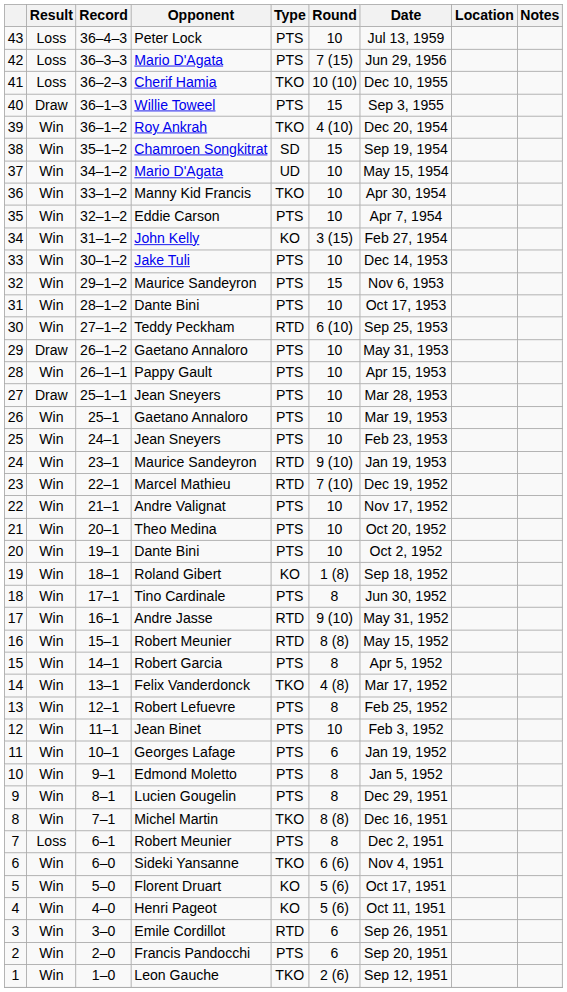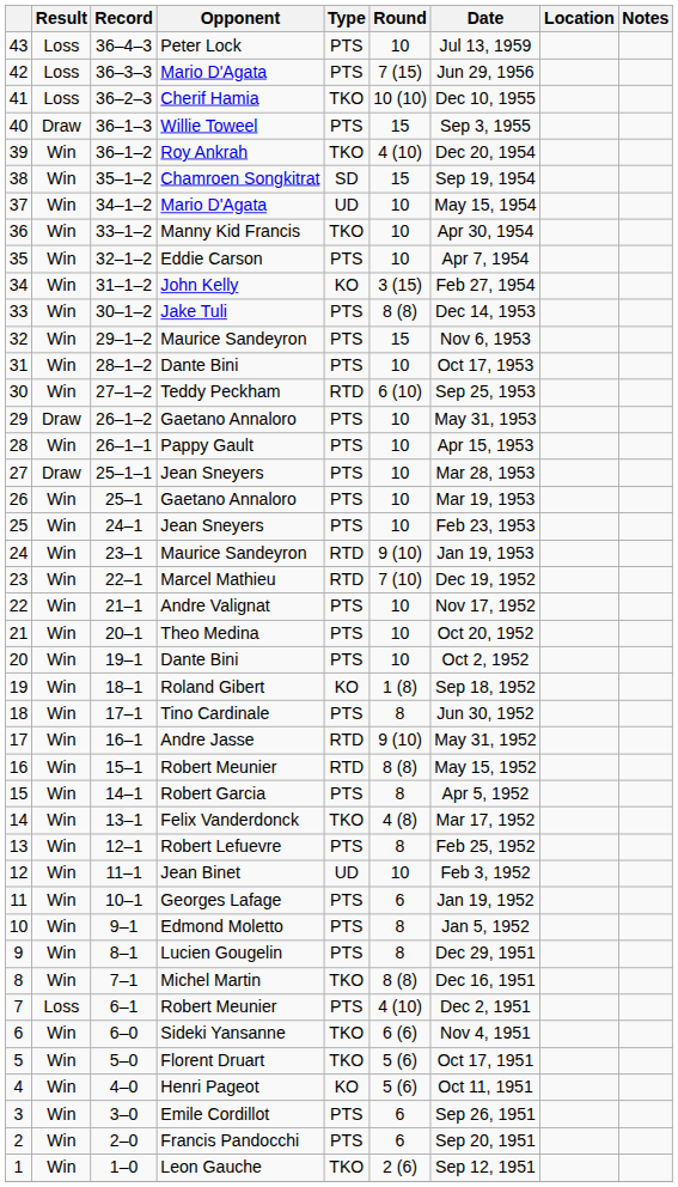33 | Round: 10 -> 8 (8)
12 | Type: PTS -> UD
7 | Round: 8 -> 4 (10)
5 | Type: KO -> TKO
3 | Type: RTD -> PTS
